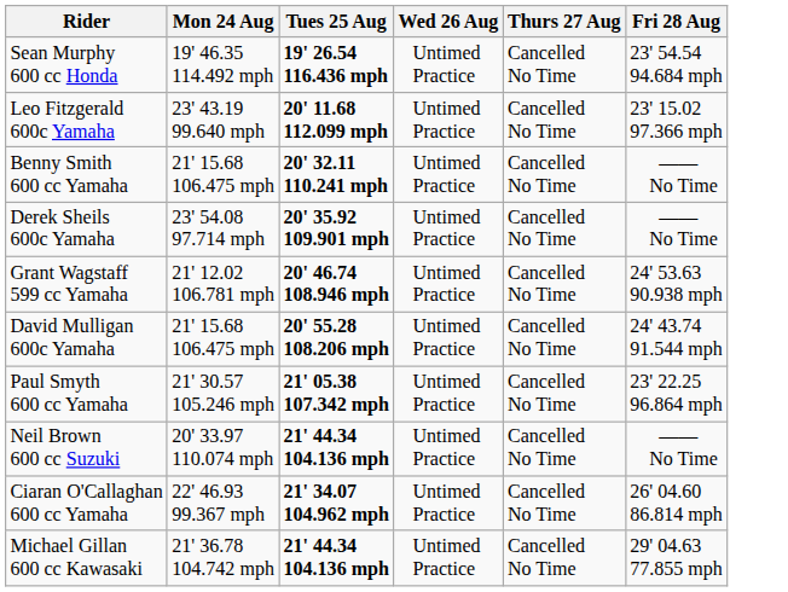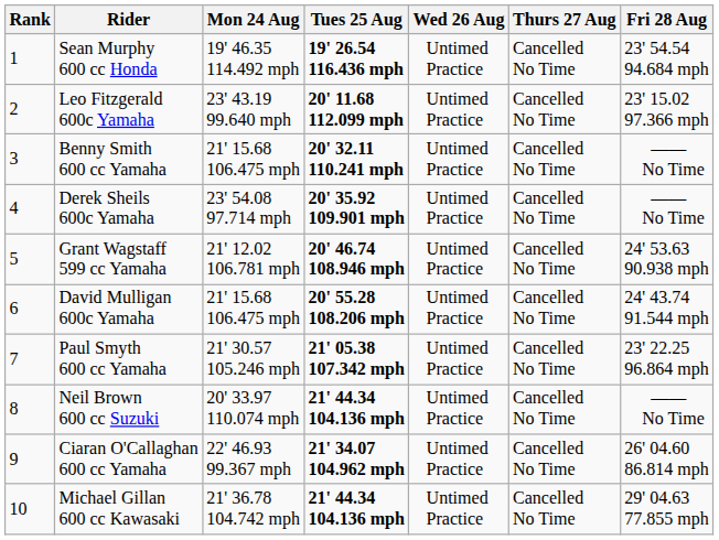+ column: Rank | 1 | 2 | 3 | 4 | 5 | 6 | 7 | 8 | 9 | 10
